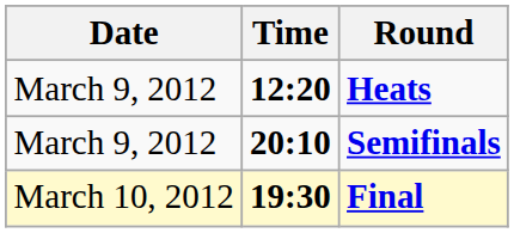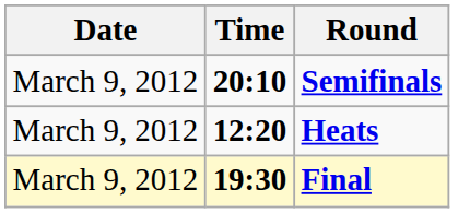rows swapped: Heats <-> Semifinals
Final | Date: March 10, 2012 -> March 9, 2012
